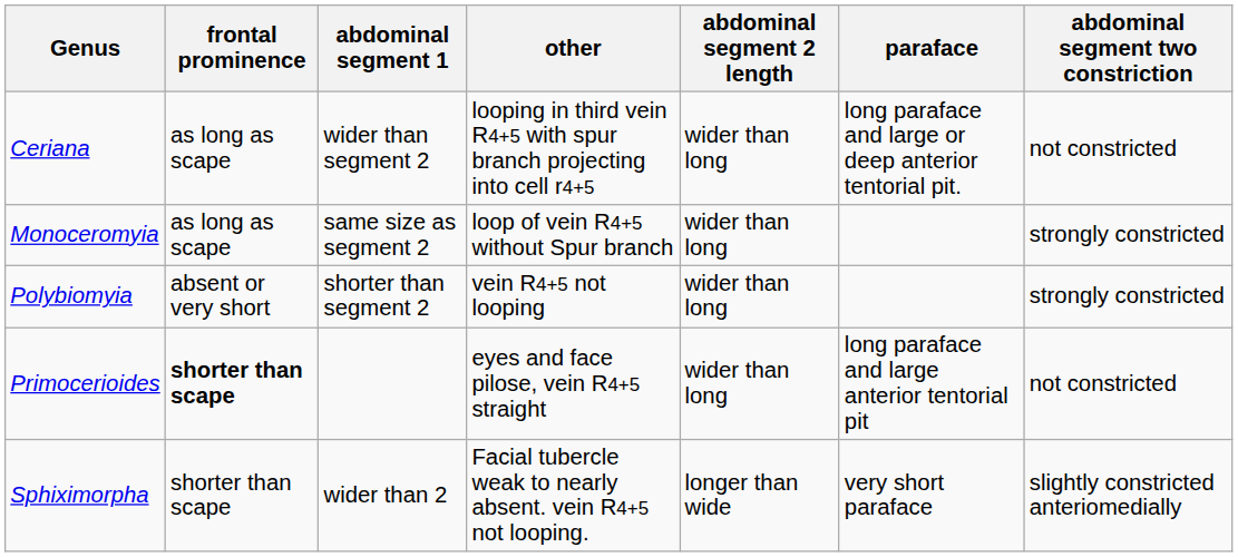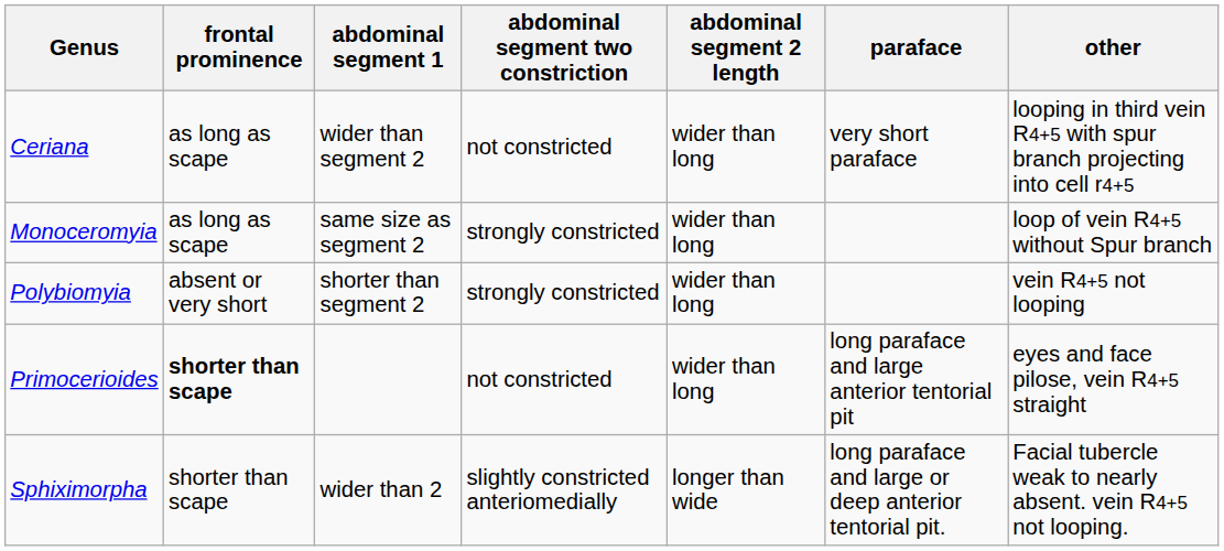columns swapped: abdominal segment two constriction <-> other
Ceriana | paraface: long paraface and large or deep anterior tentorial pit. -> very short paraface
Sphiximorpha | paraface: very short paraface -> long paraface and large or deep anterior tentorial pit.
